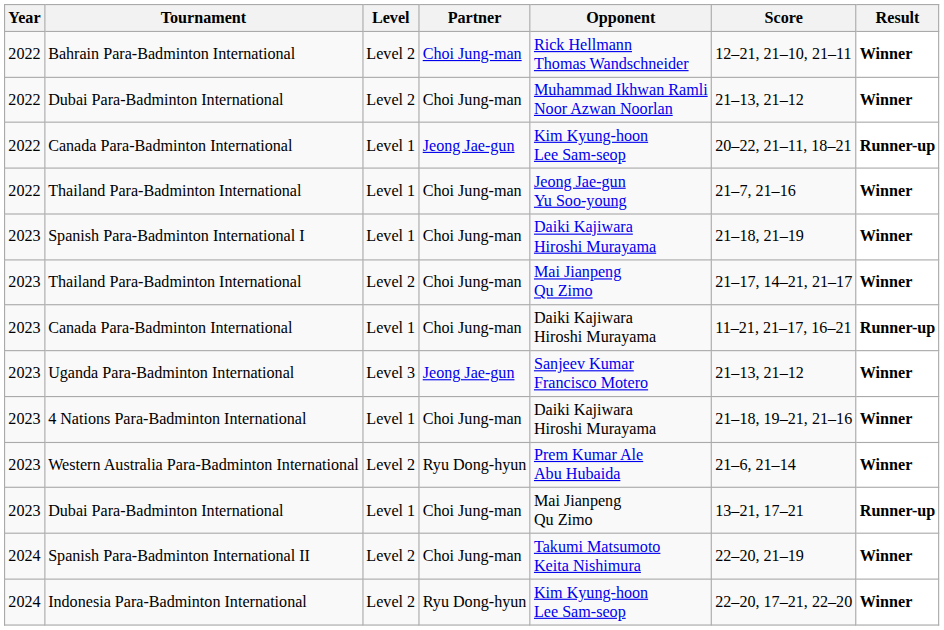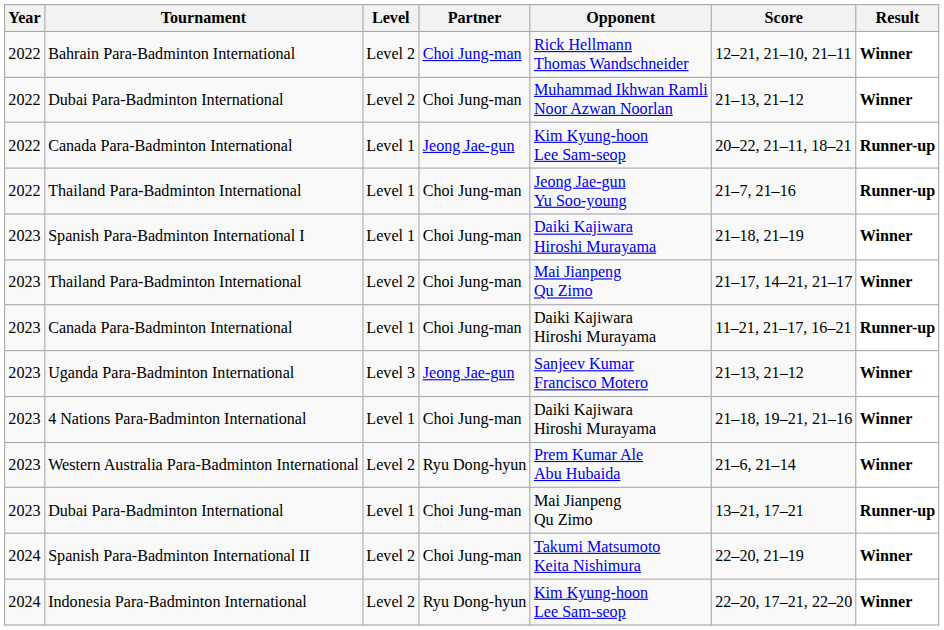2022 / Thailand Para-Badminton International | Result: Winner -> Runner-up
